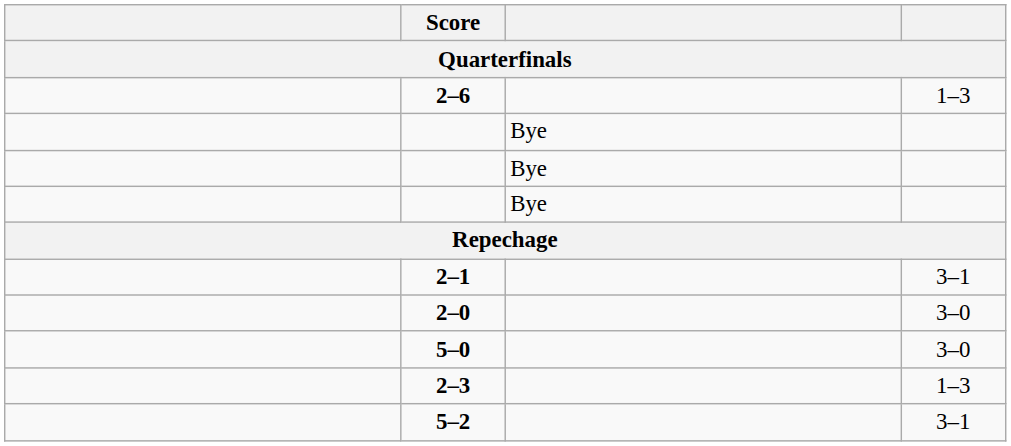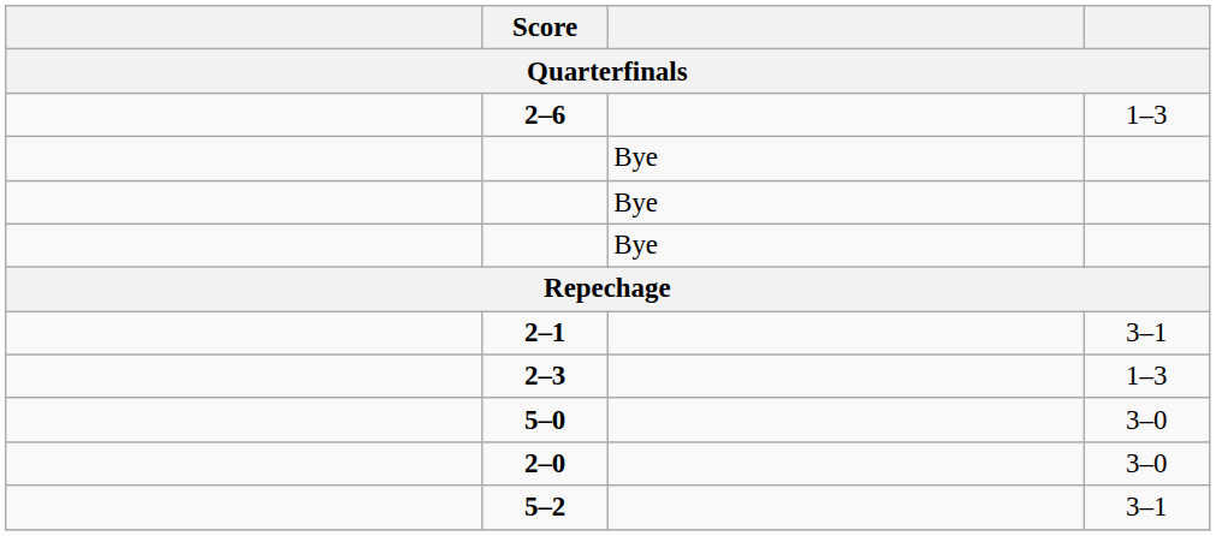rows swapped: 2–0 <-> 2–3
